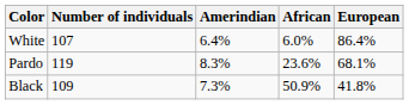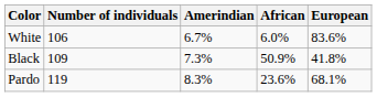White | Number of individuals: 107 -> 106
White | Amerindian: 6.4% -> 6.7%
White | European: 86.4% -> 83.6%
rows swapped: Pardo <-> Black
